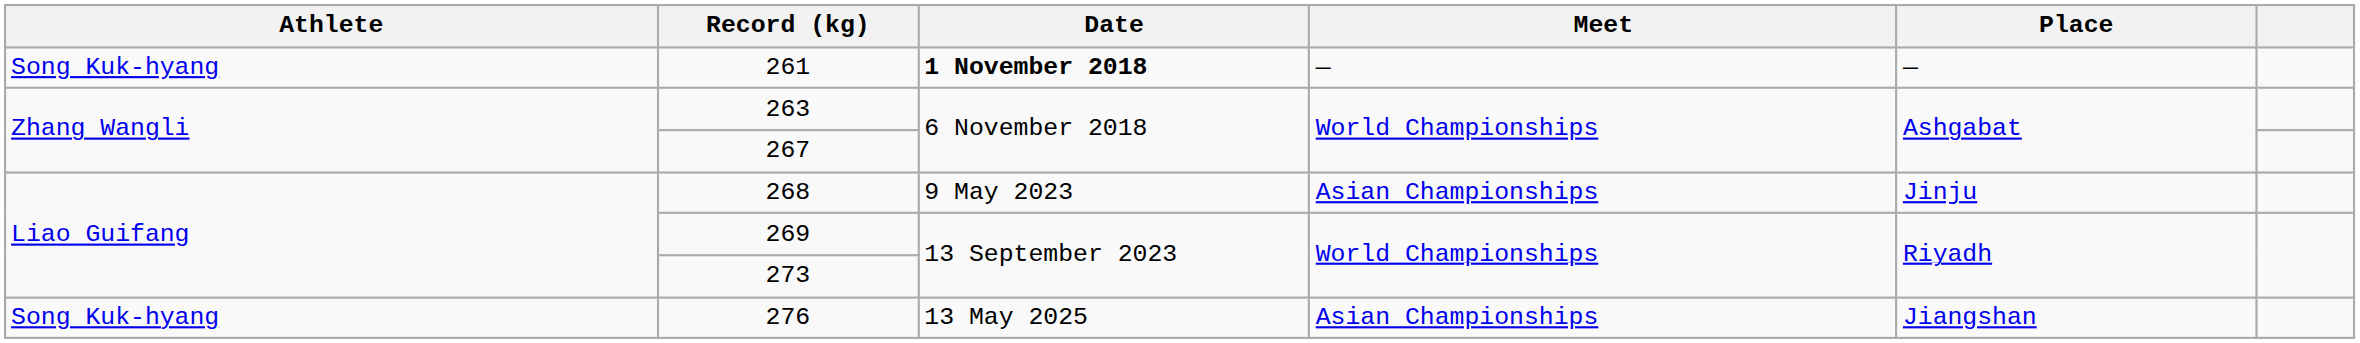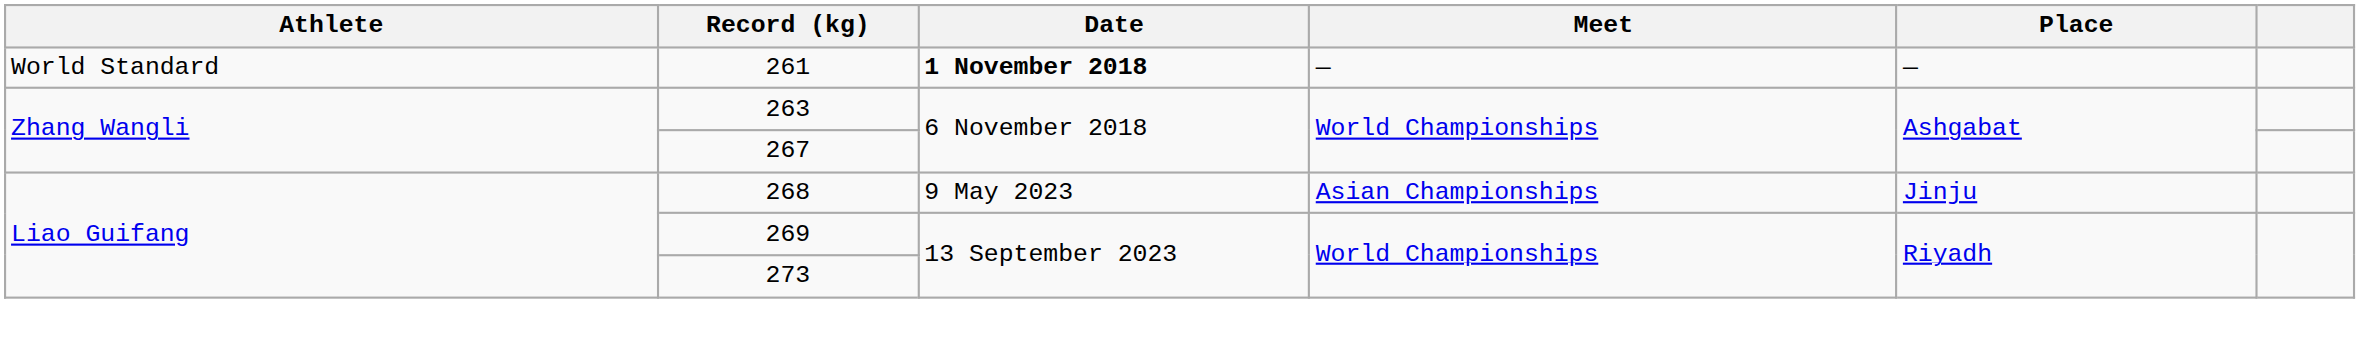261 | Athlete: Song Kuk-hyang -> World Standard
- row: Song Kuk-hyang | 276 | 13 May 2025 | Asian Championships | Jiangshan
